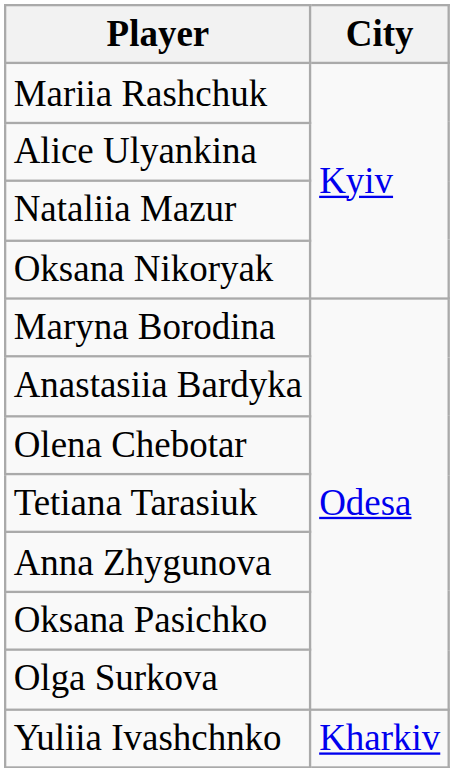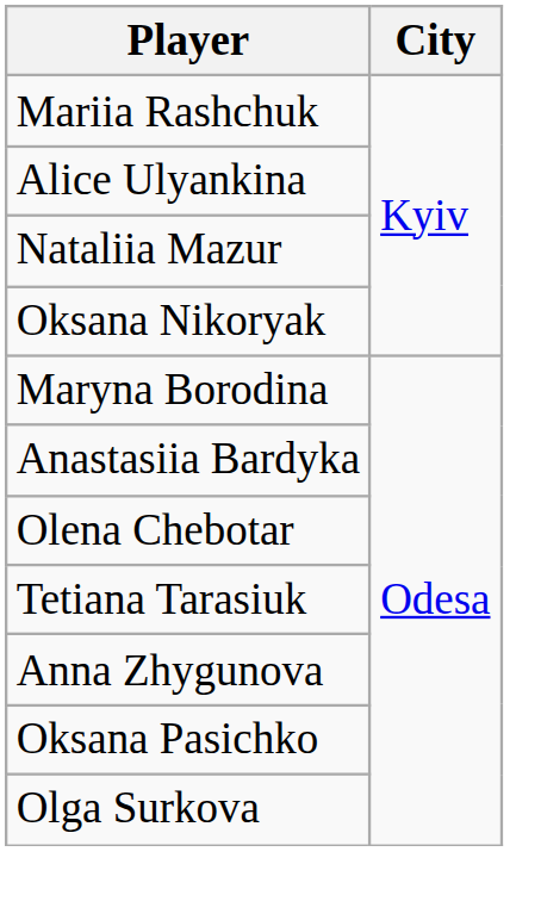- row: Yuliia Ivashchnko | Kharkiv
